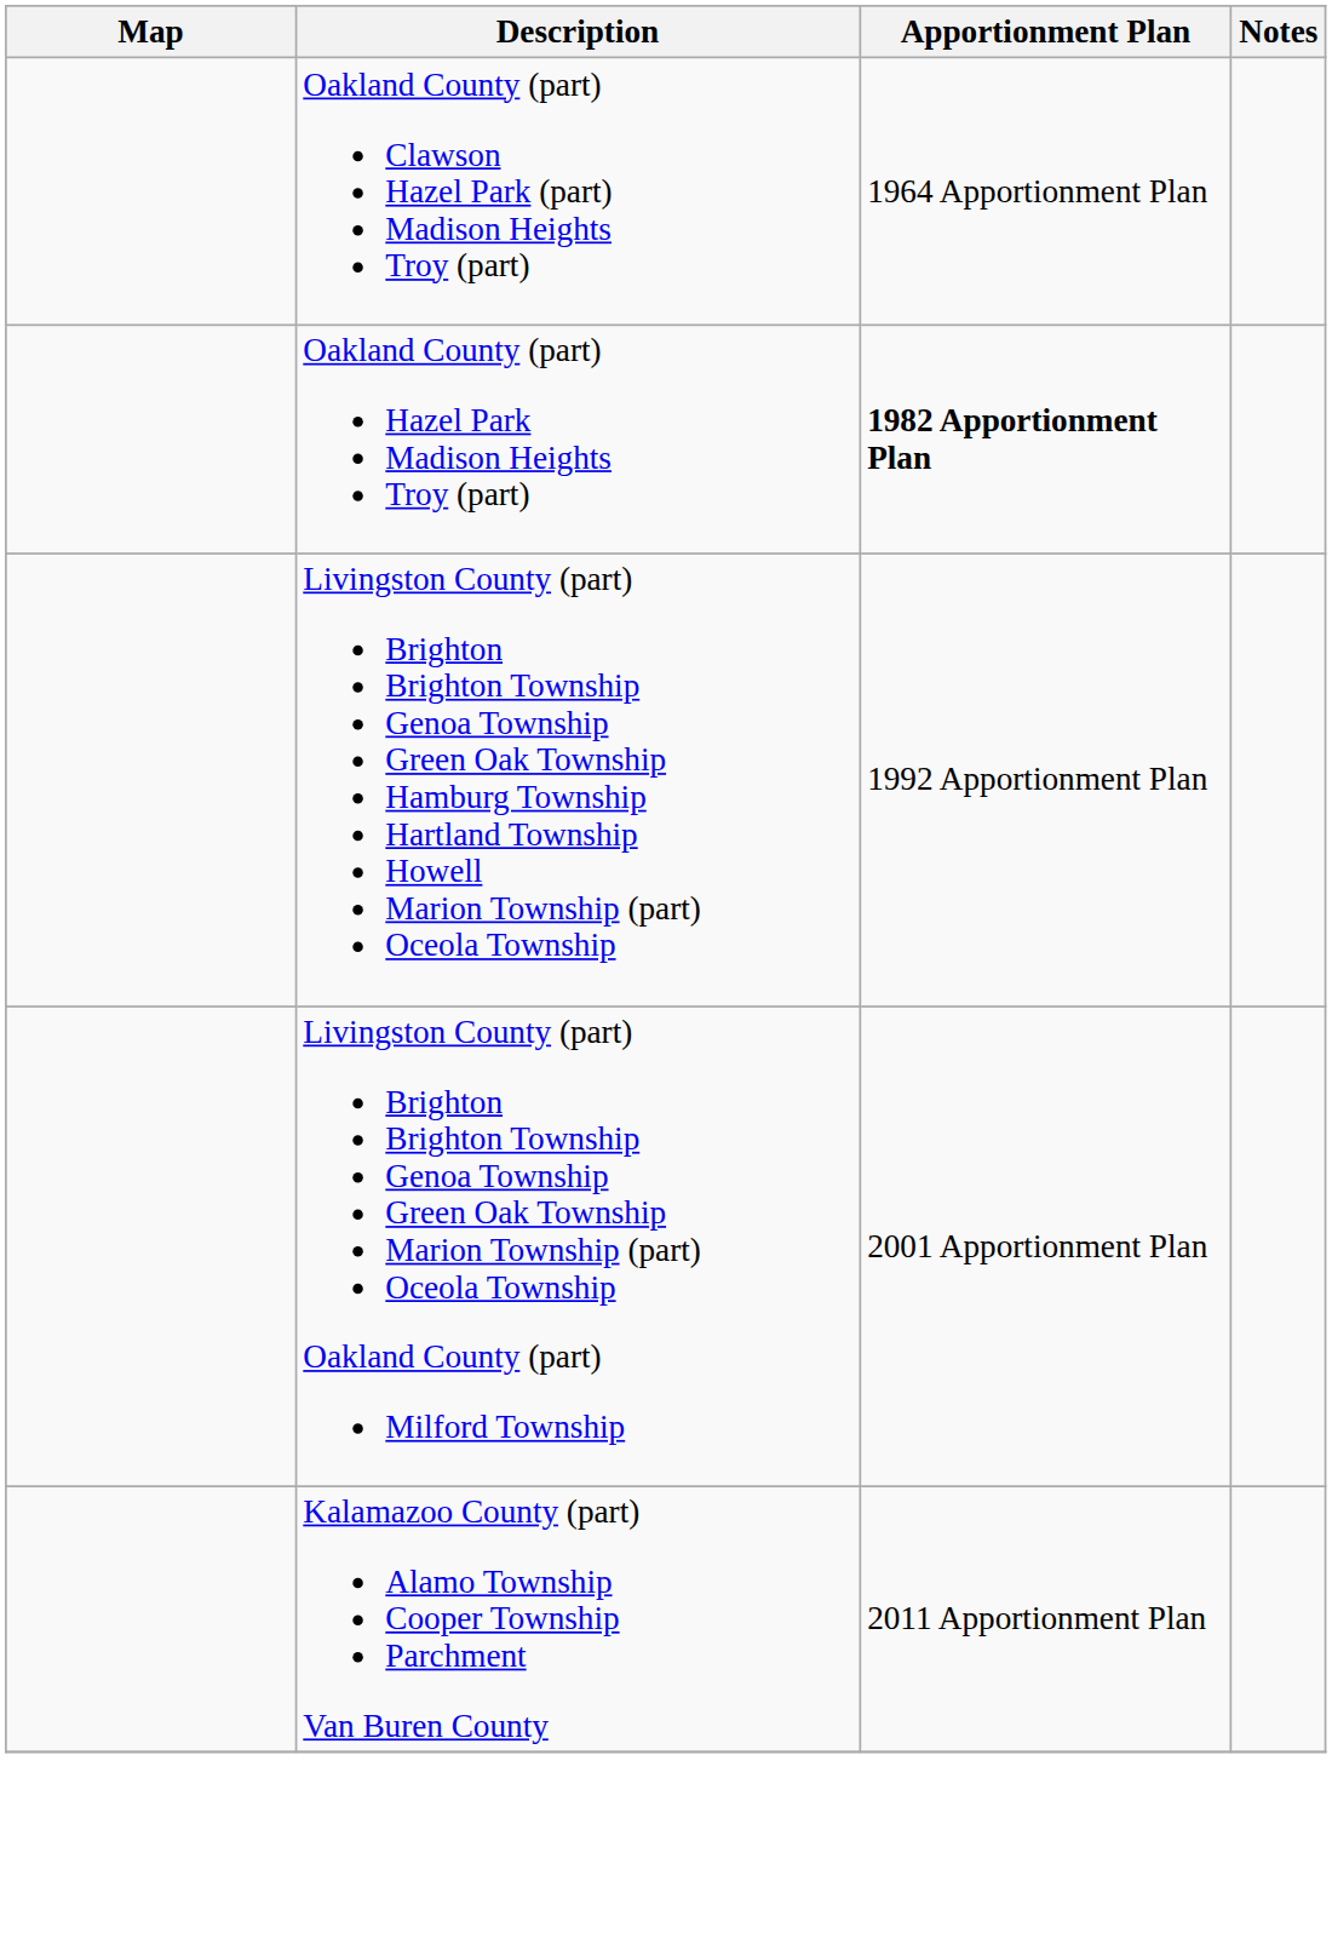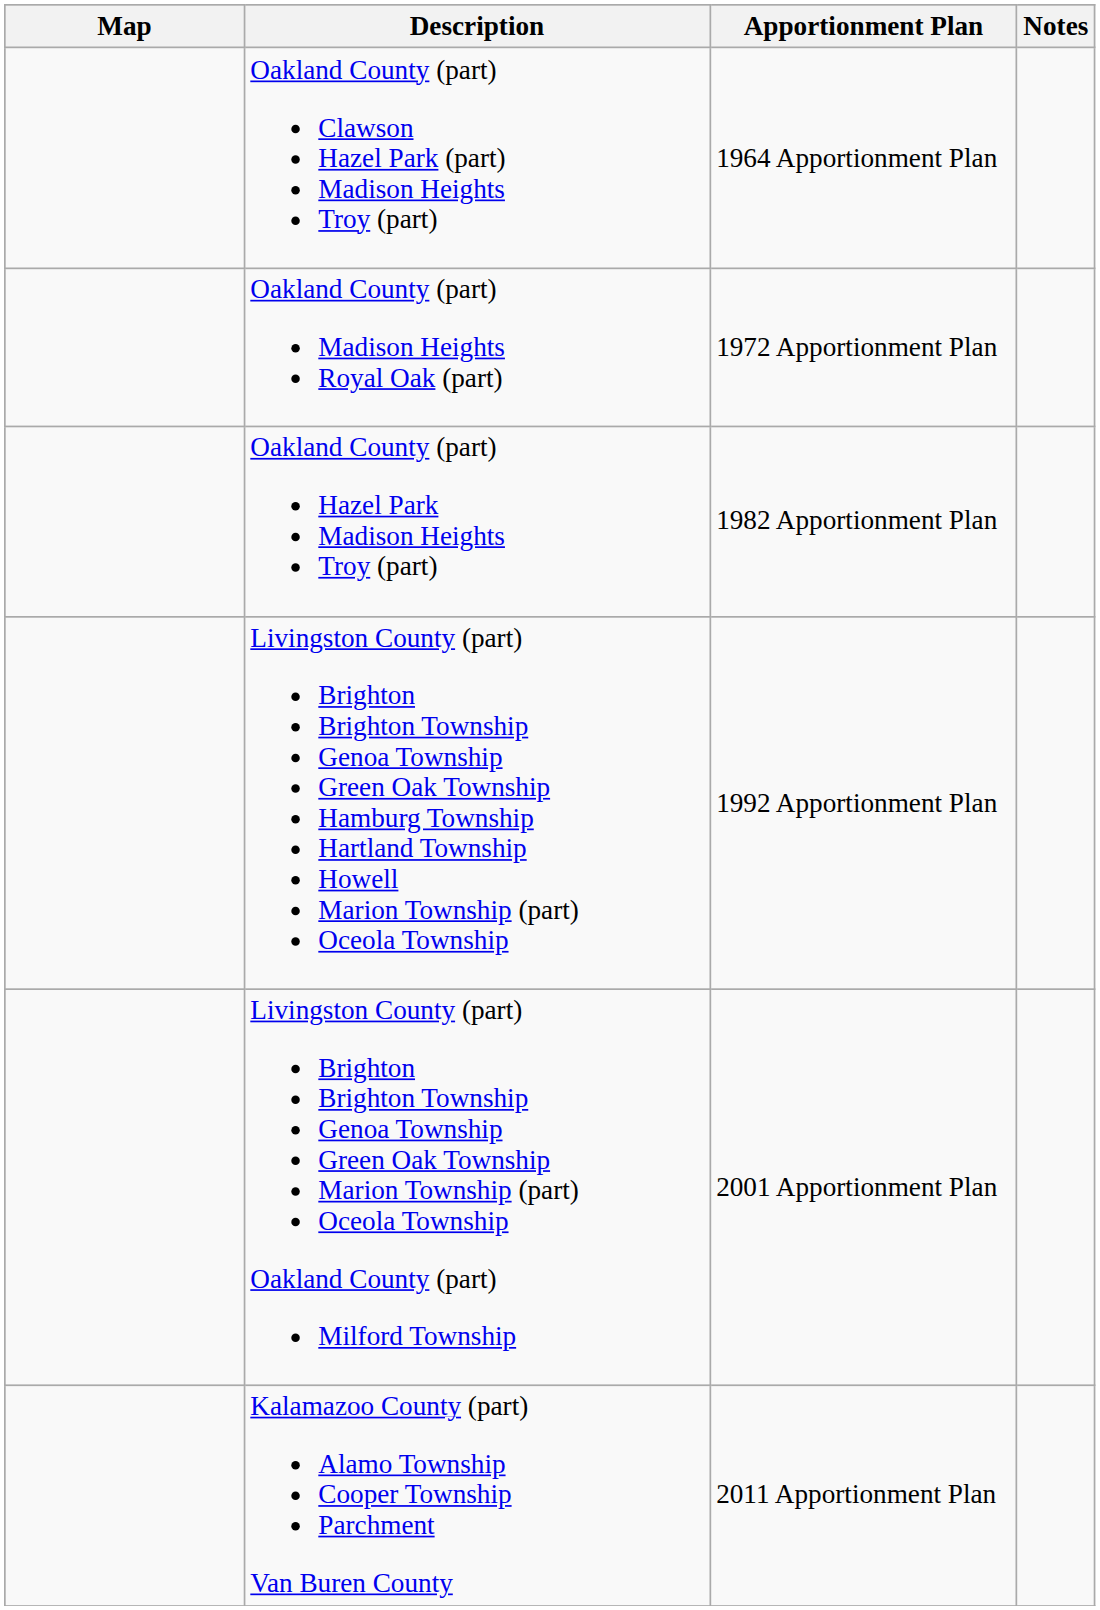+ row: Oakland County (part) Madison Heights Royal Oak (part) | 1972 Apportionment Plan
Oakland County (part) Hazel Park Madison Heights Troy (part) | Apportionment Plan: bold -> normal
